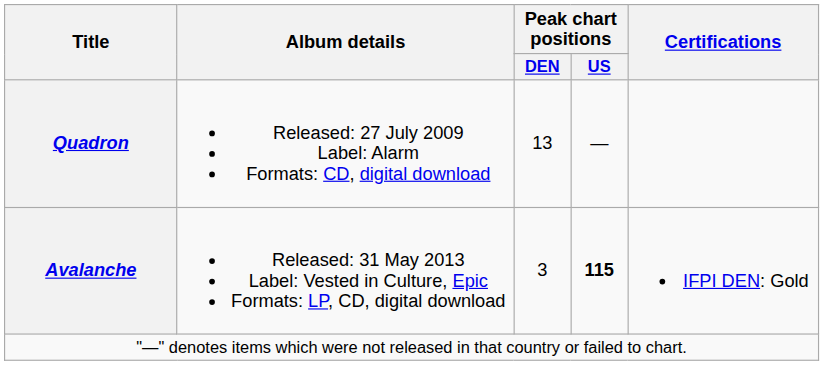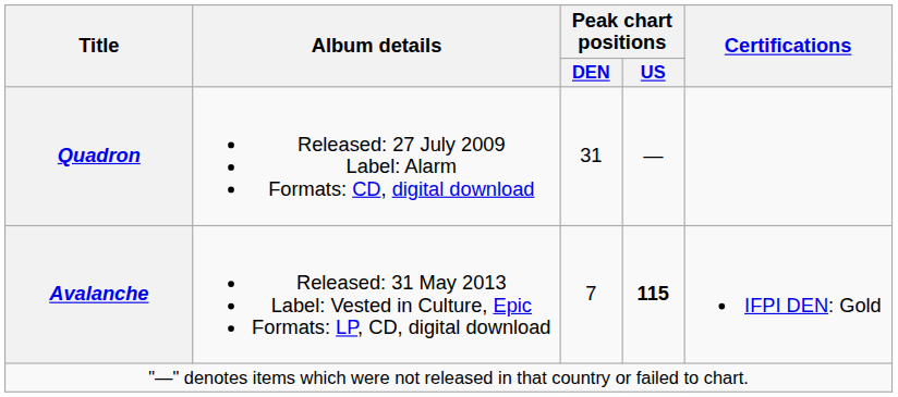Quadron | Peak chart positions / DEN: 13 -> 31
Avalanche | Peak chart positions / DEN: 3 -> 7
